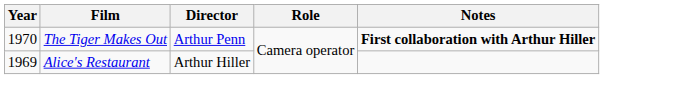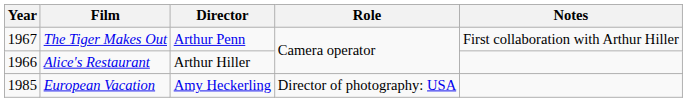The Tiger Makes Out | Year: 1970 -> 1967
The Tiger Makes Out | Notes: bold -> normal
Alice's Restaurant | Year: 1969 -> 1966
+ row: 1985 | European Vacation | Amy Heckerling | Director of photography: USA
